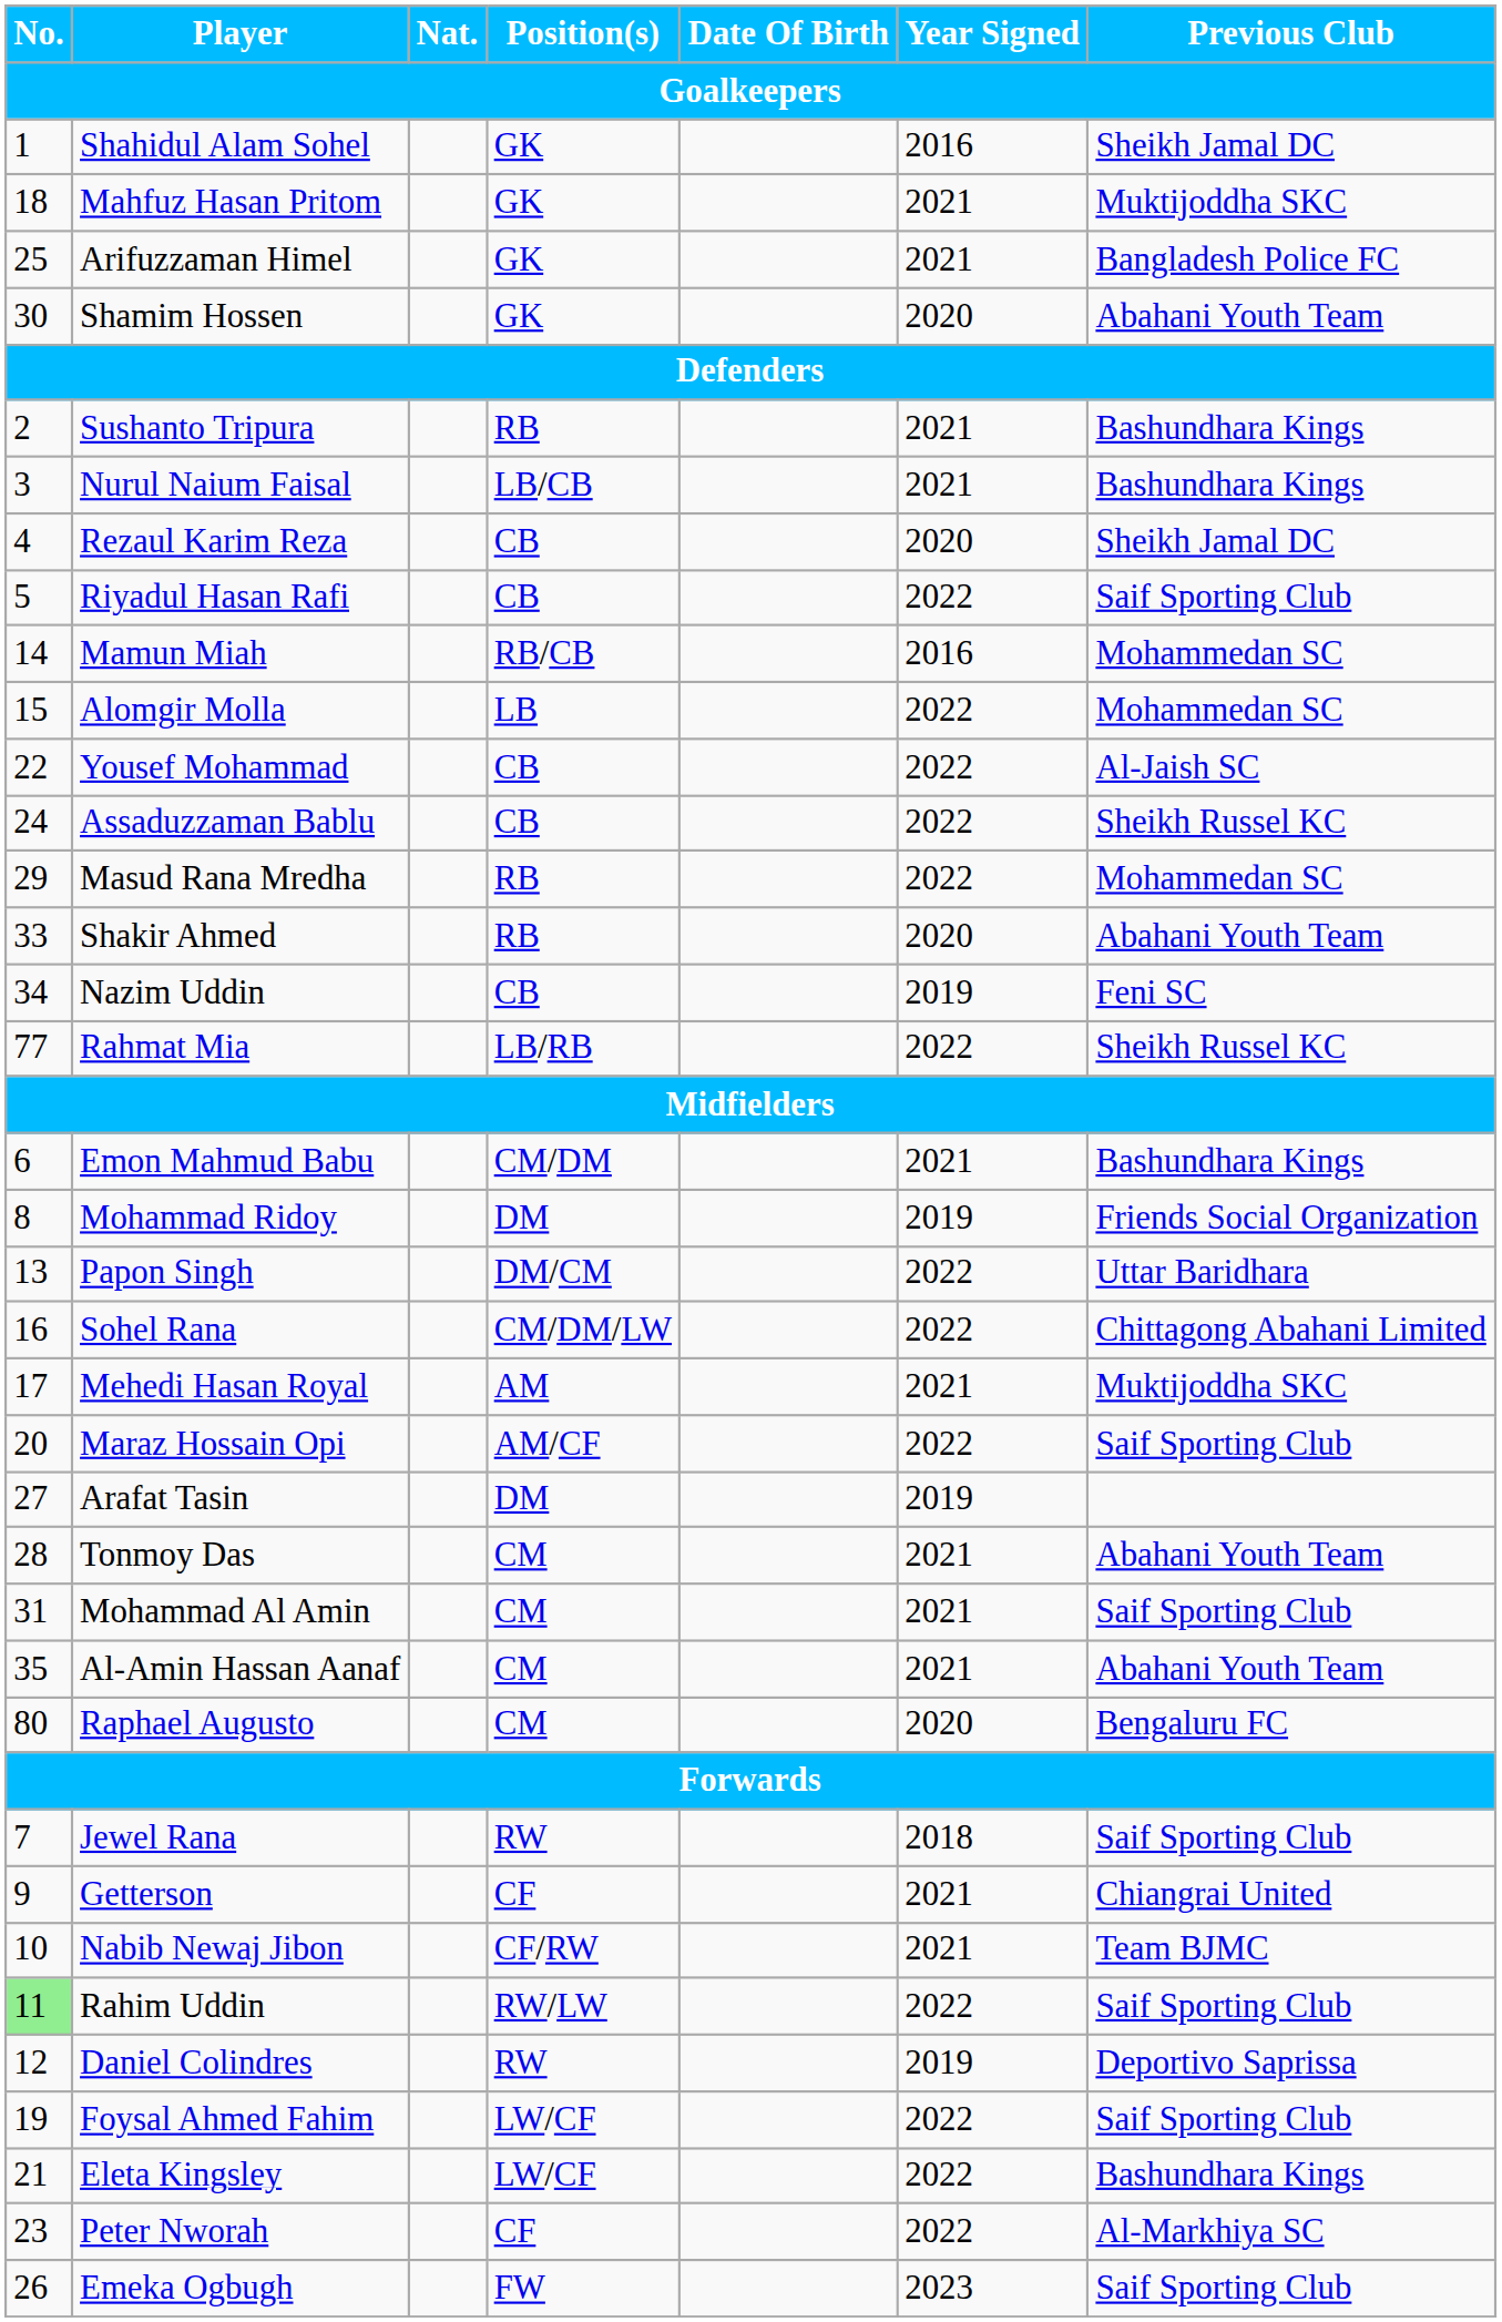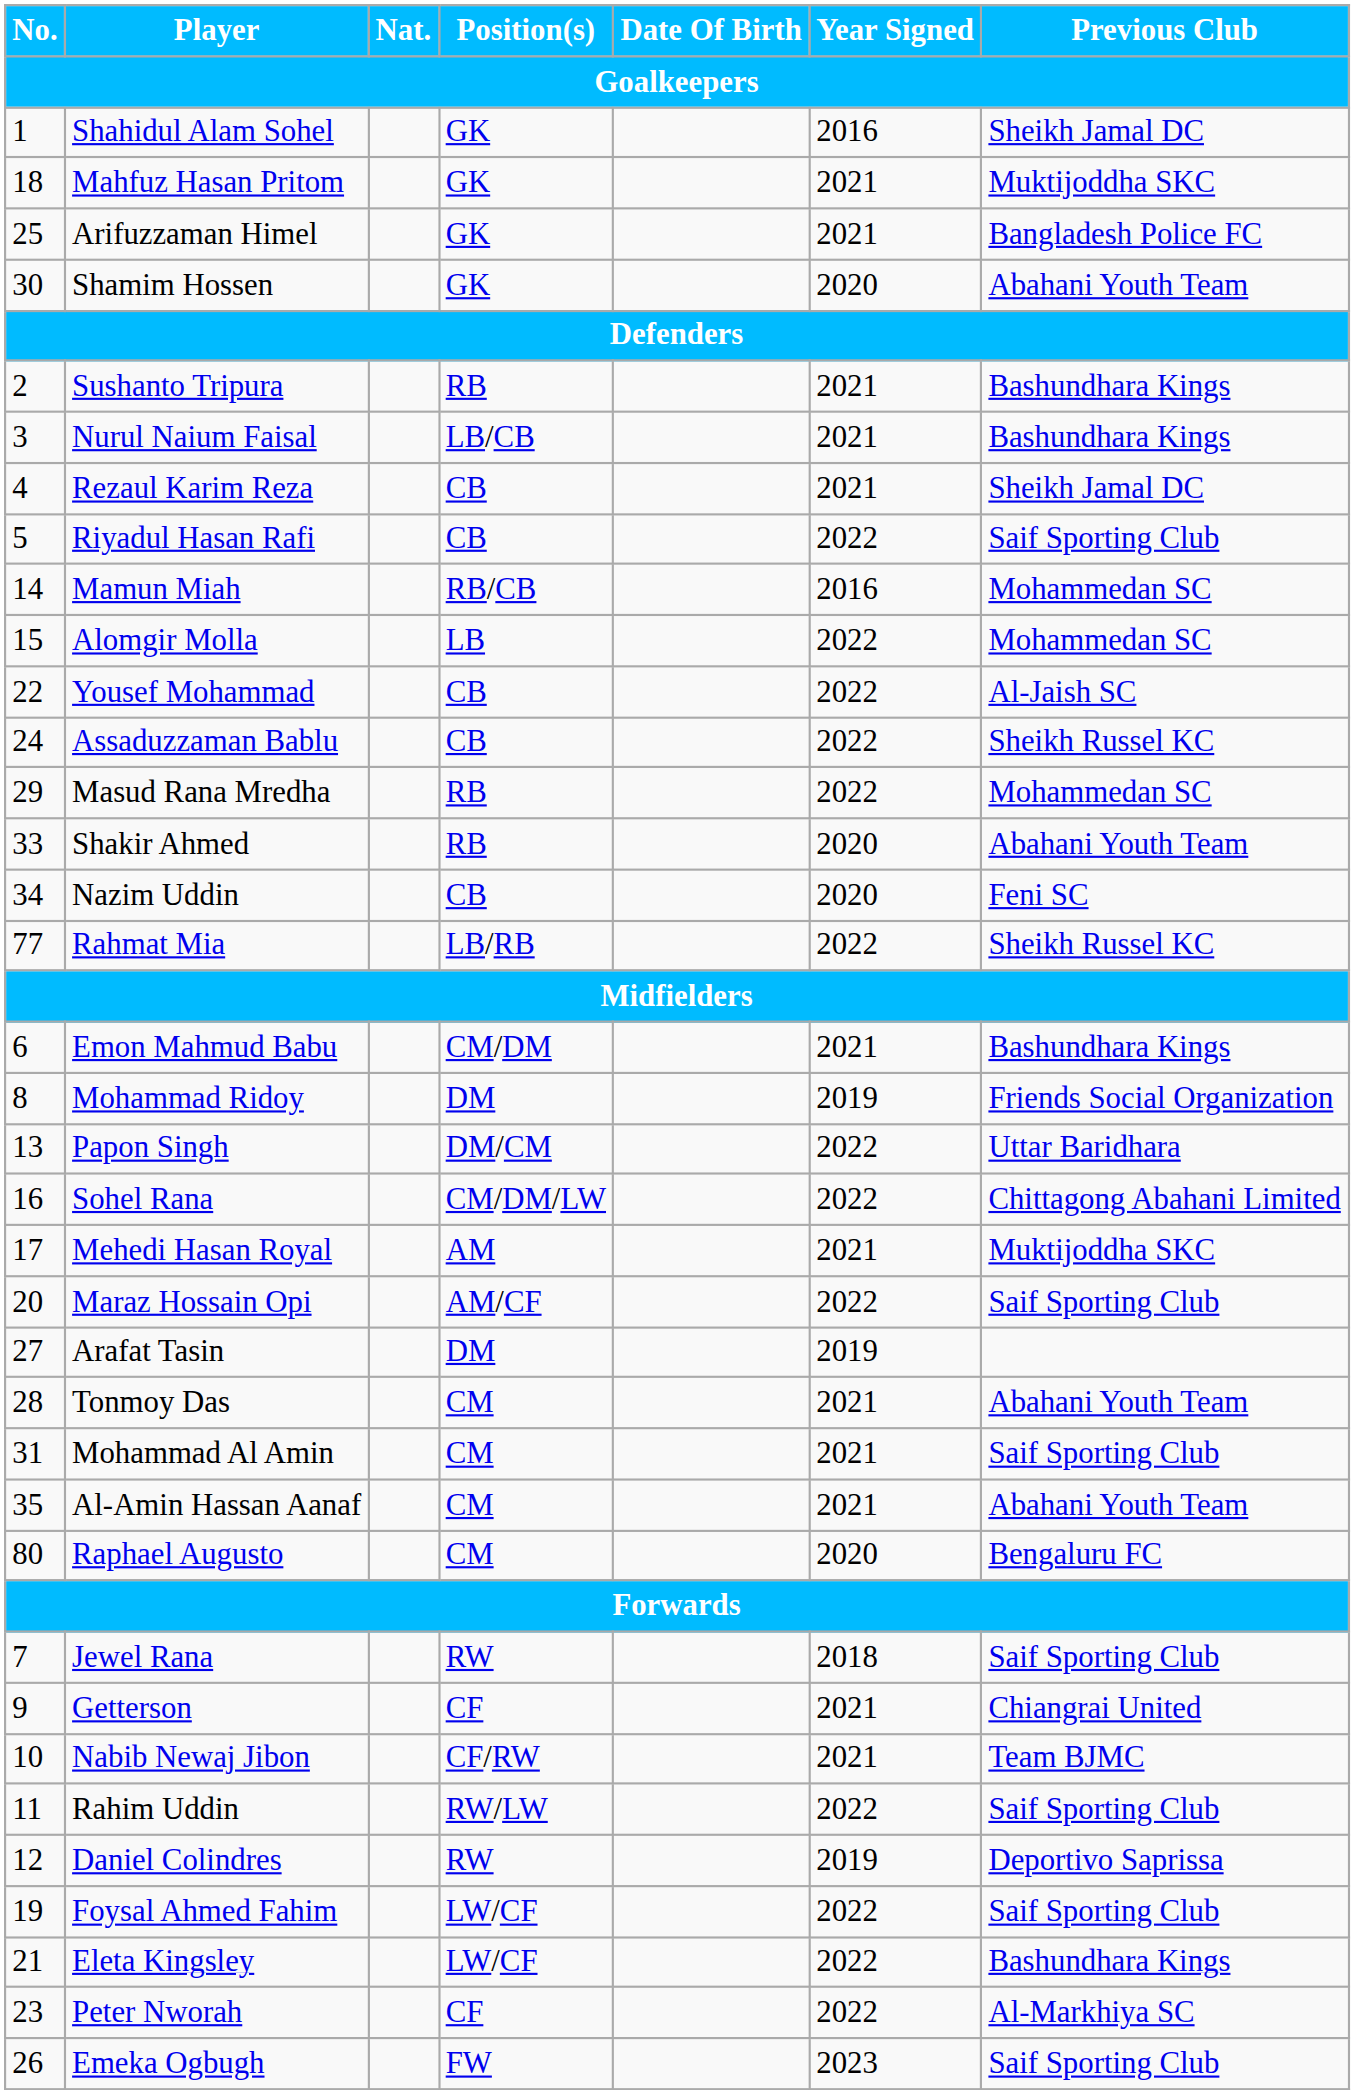Rezaul Karim Reza | Year Signed: 2020 -> 2021
Nazim Uddin | Year Signed: 2019 -> 2020
Rahim Uddin | No.: lightgreen background -> no background
